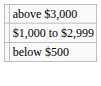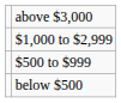+ row: $500 to $999
